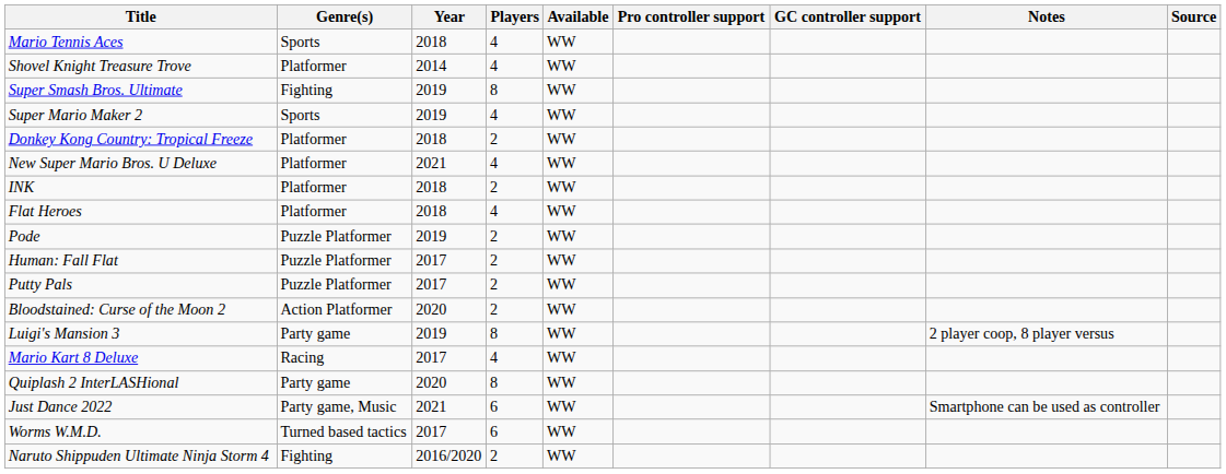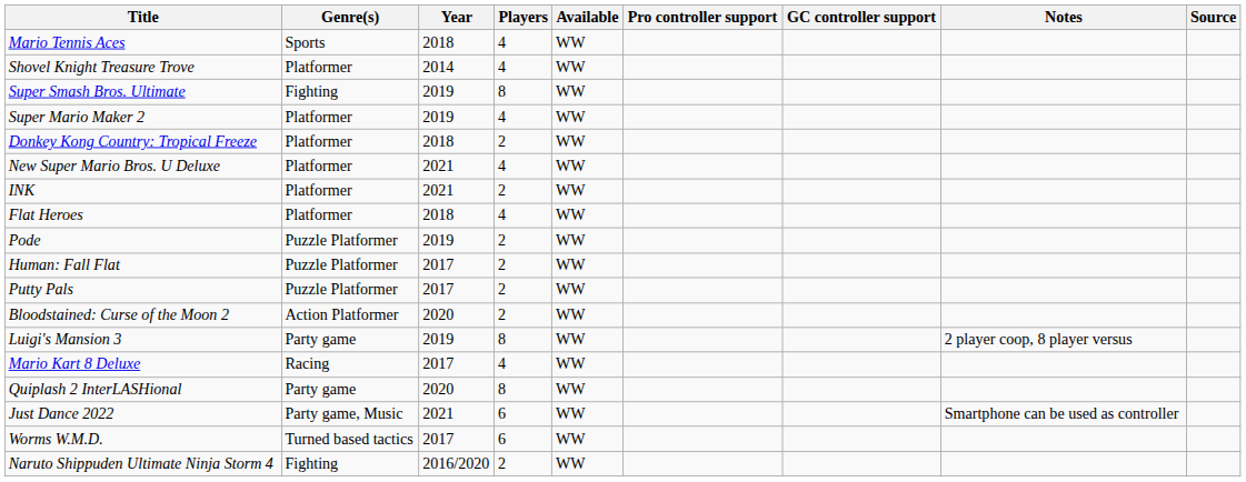Super Mario Maker 2 | Genre(s): Sports -> Platformer
INK | Year: 2018 -> 2021
